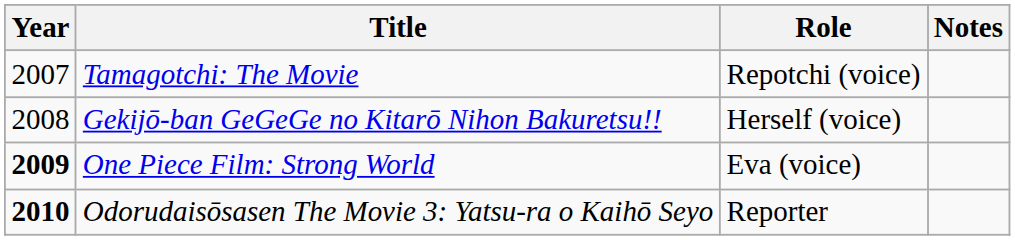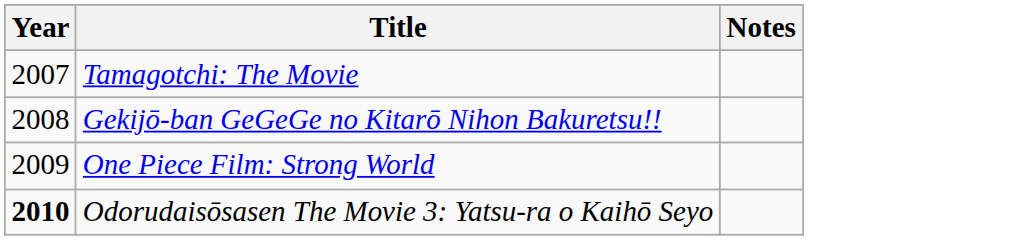- column: Role | Repotchi (voice) | Herself (voice) | Eva (voice) | Reporter
One Piece Film: Strong World | Year: bold -> normal
